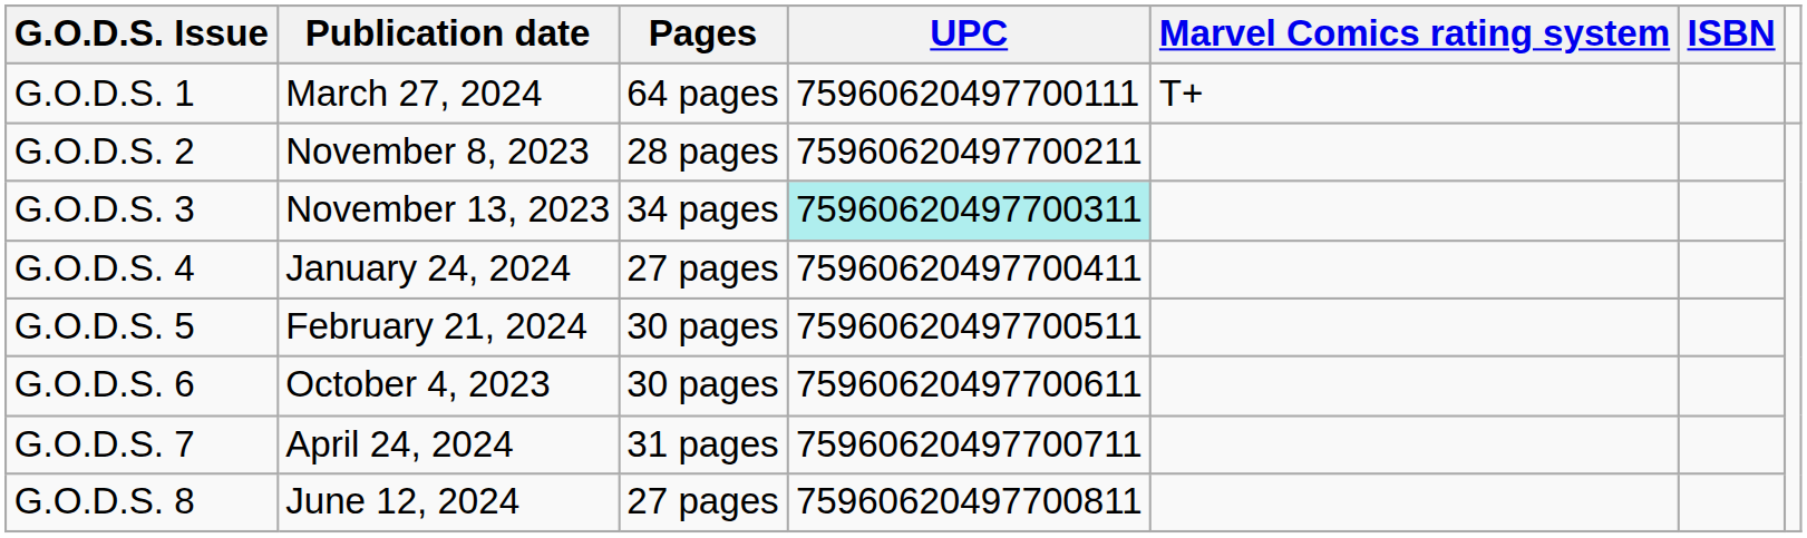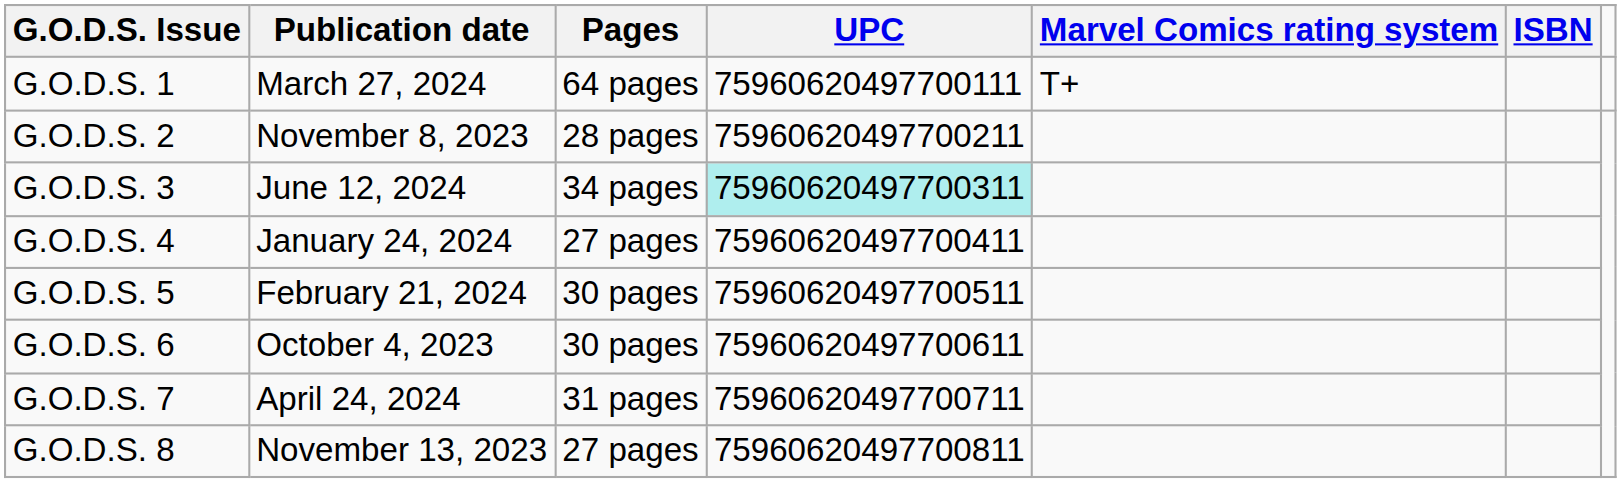G.O.D.S. 3 | Publication date: November 13, 2023 -> June 12, 2024
G.O.D.S. 8 | Publication date: June 12, 2024 -> November 13, 2023
